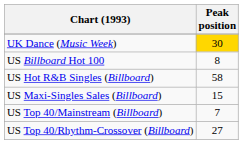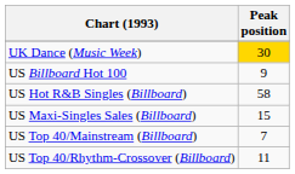US Billboard Hot 100 | Peak position: 8 -> 9
US Top 40/Rhythm-Crossover (Billboard) | Peak position: 27 -> 11
